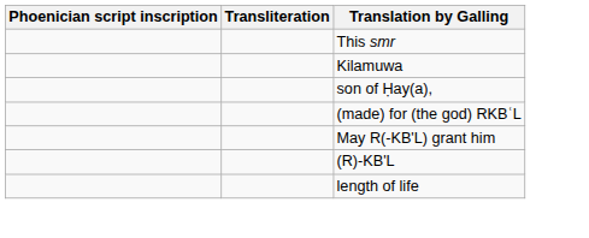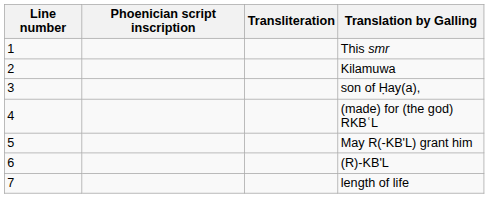+ column: Line number | 1 | 2 | 3 | 4 | 5 | 6 | 7
